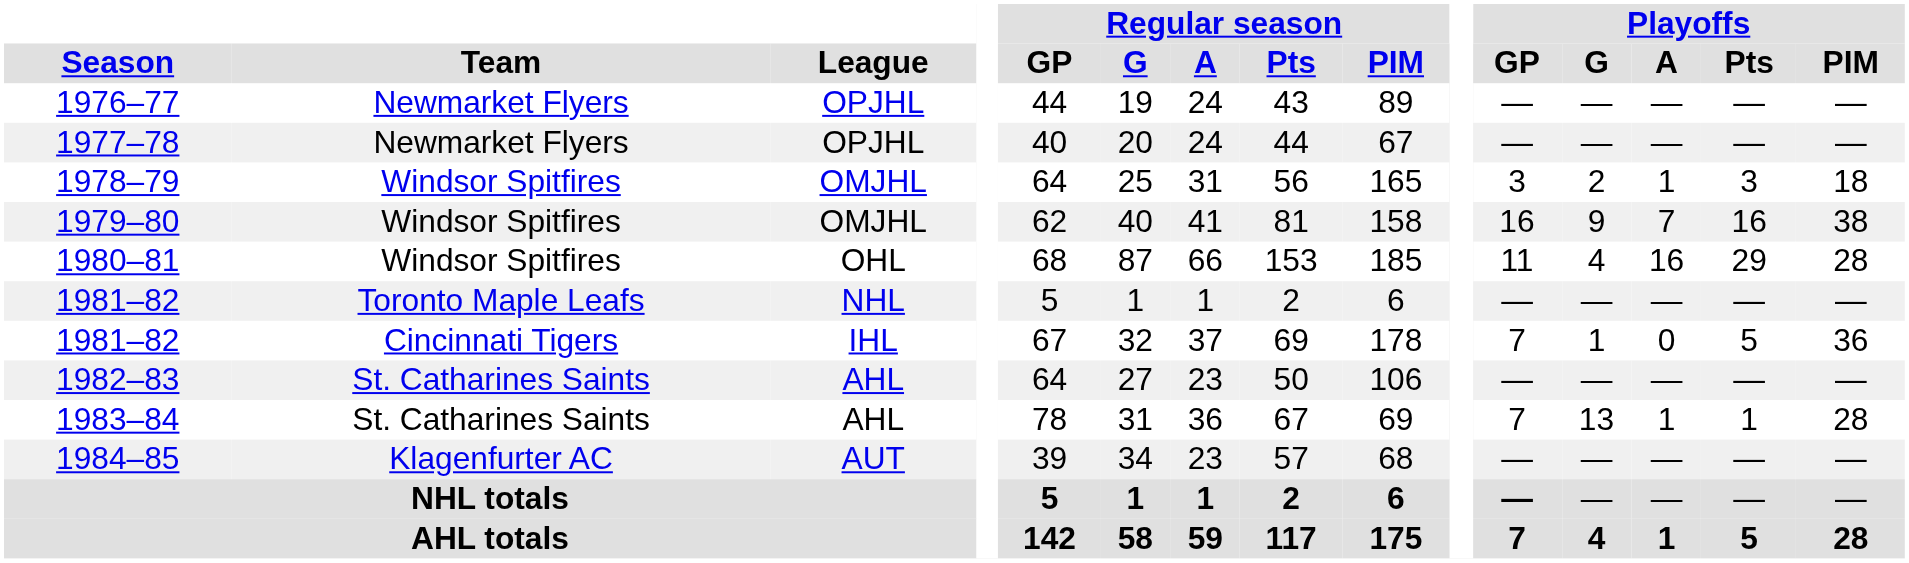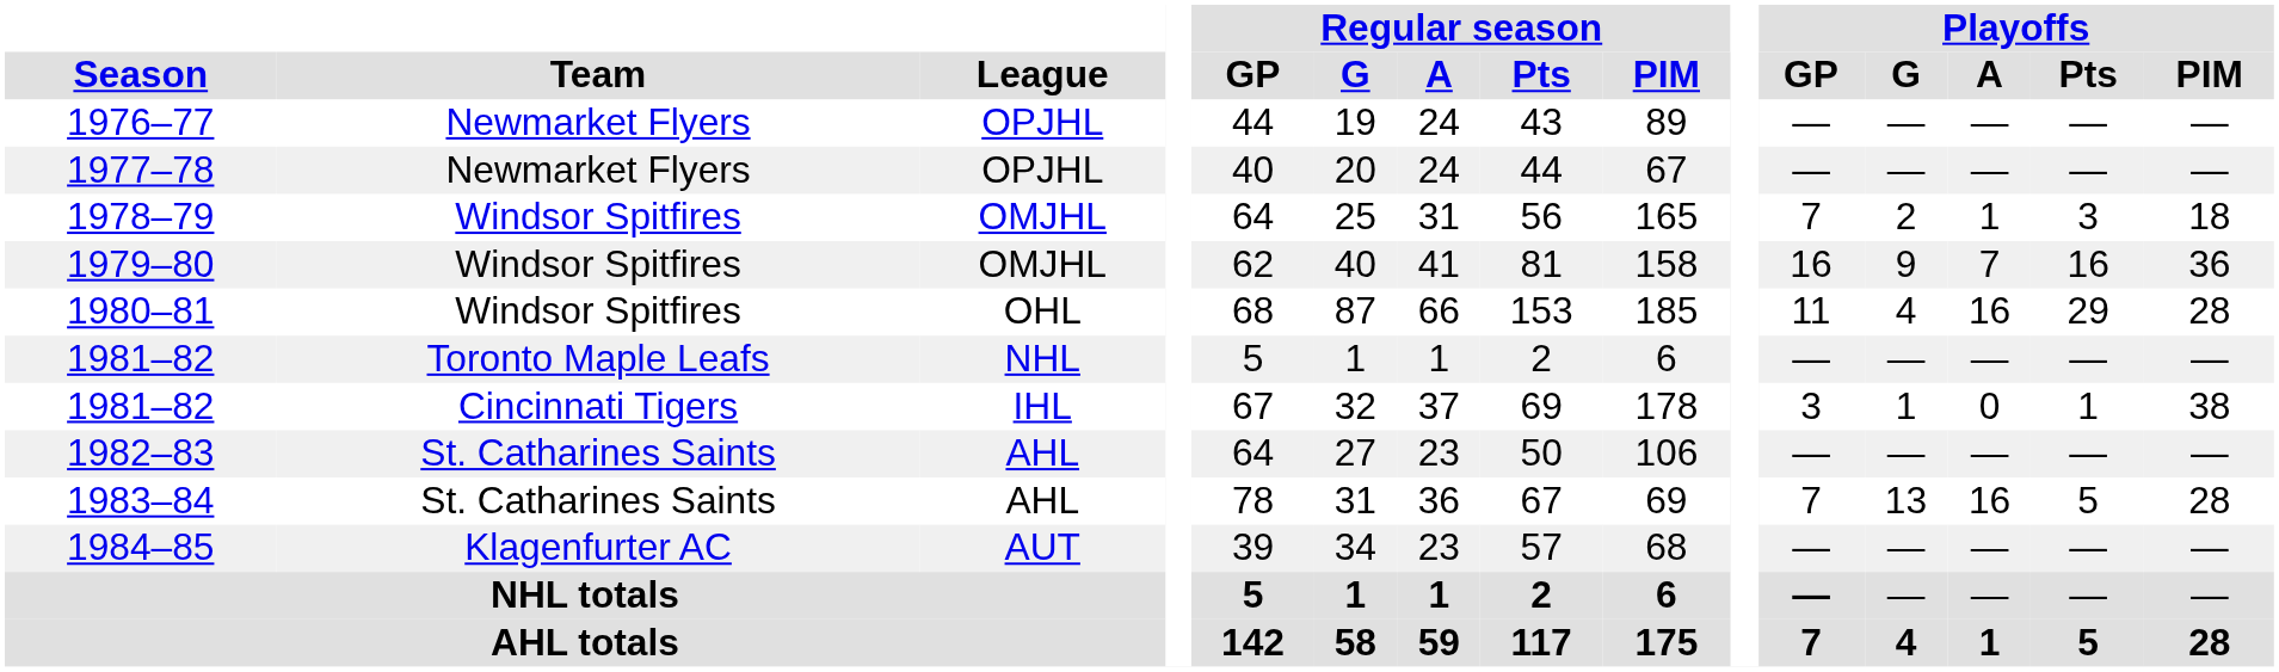1978–79 | Playoffs / GP: 3 -> 7
1979–80 | Playoffs / PIM: 38 -> 36
1981–82 / IHL | Playoffs / GP: 7 -> 3
1981–82 / IHL | Playoffs / Pts: 5 -> 1
1981–82 / IHL | Playoffs / PIM: 36 -> 38
1983–84 | Playoffs / A: 1 -> 16
1983–84 | Playoffs / Pts: 1 -> 5
